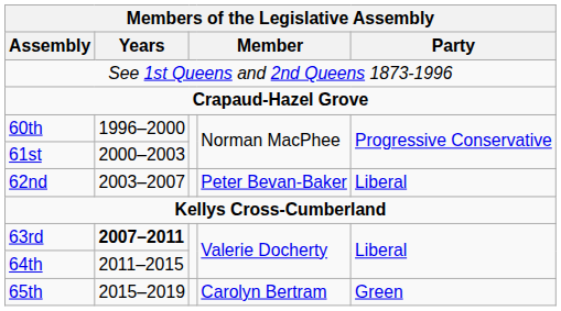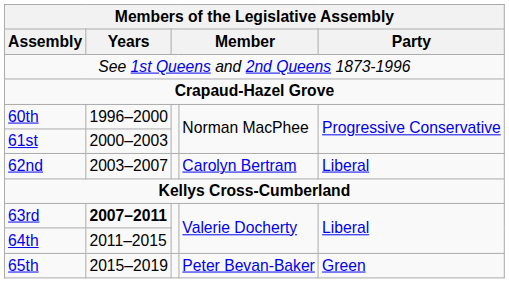62nd | column 4: Peter Bevan-Baker -> Carolyn Bertram
65th | column 4: Carolyn Bertram -> Peter Bevan-Baker
